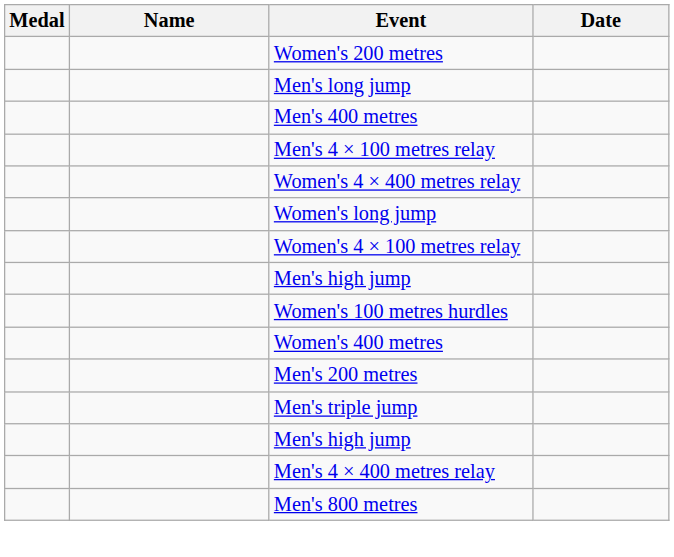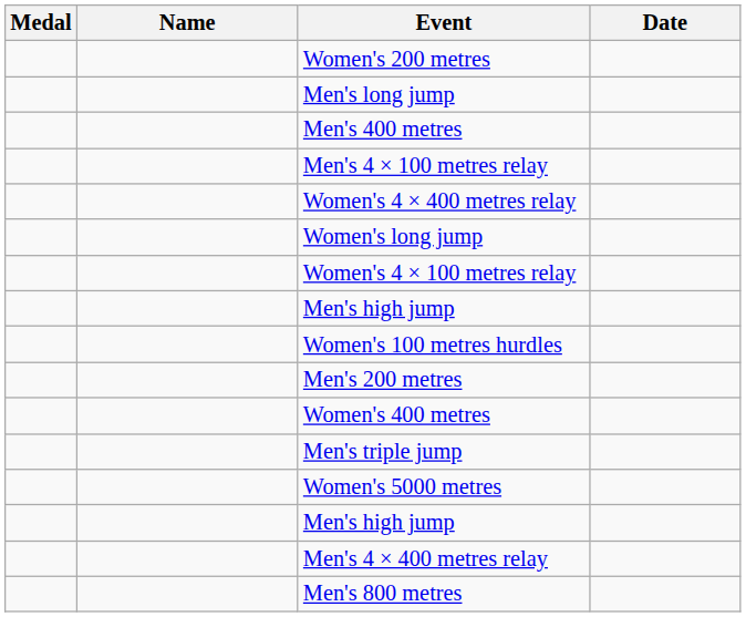rows swapped: Women's 400 metres <-> Men's 200 metres
+ row: Women's 5000 metres
